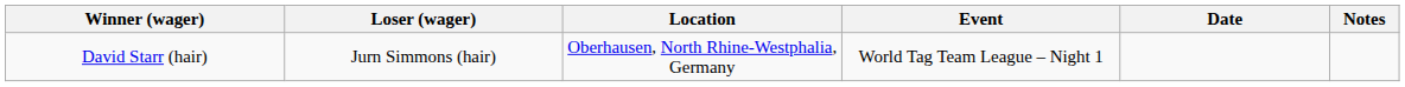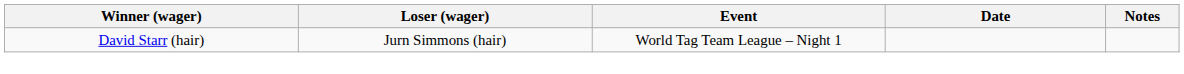- column: Location | Oberhausen, North Rhine-Westphalia, Germany
